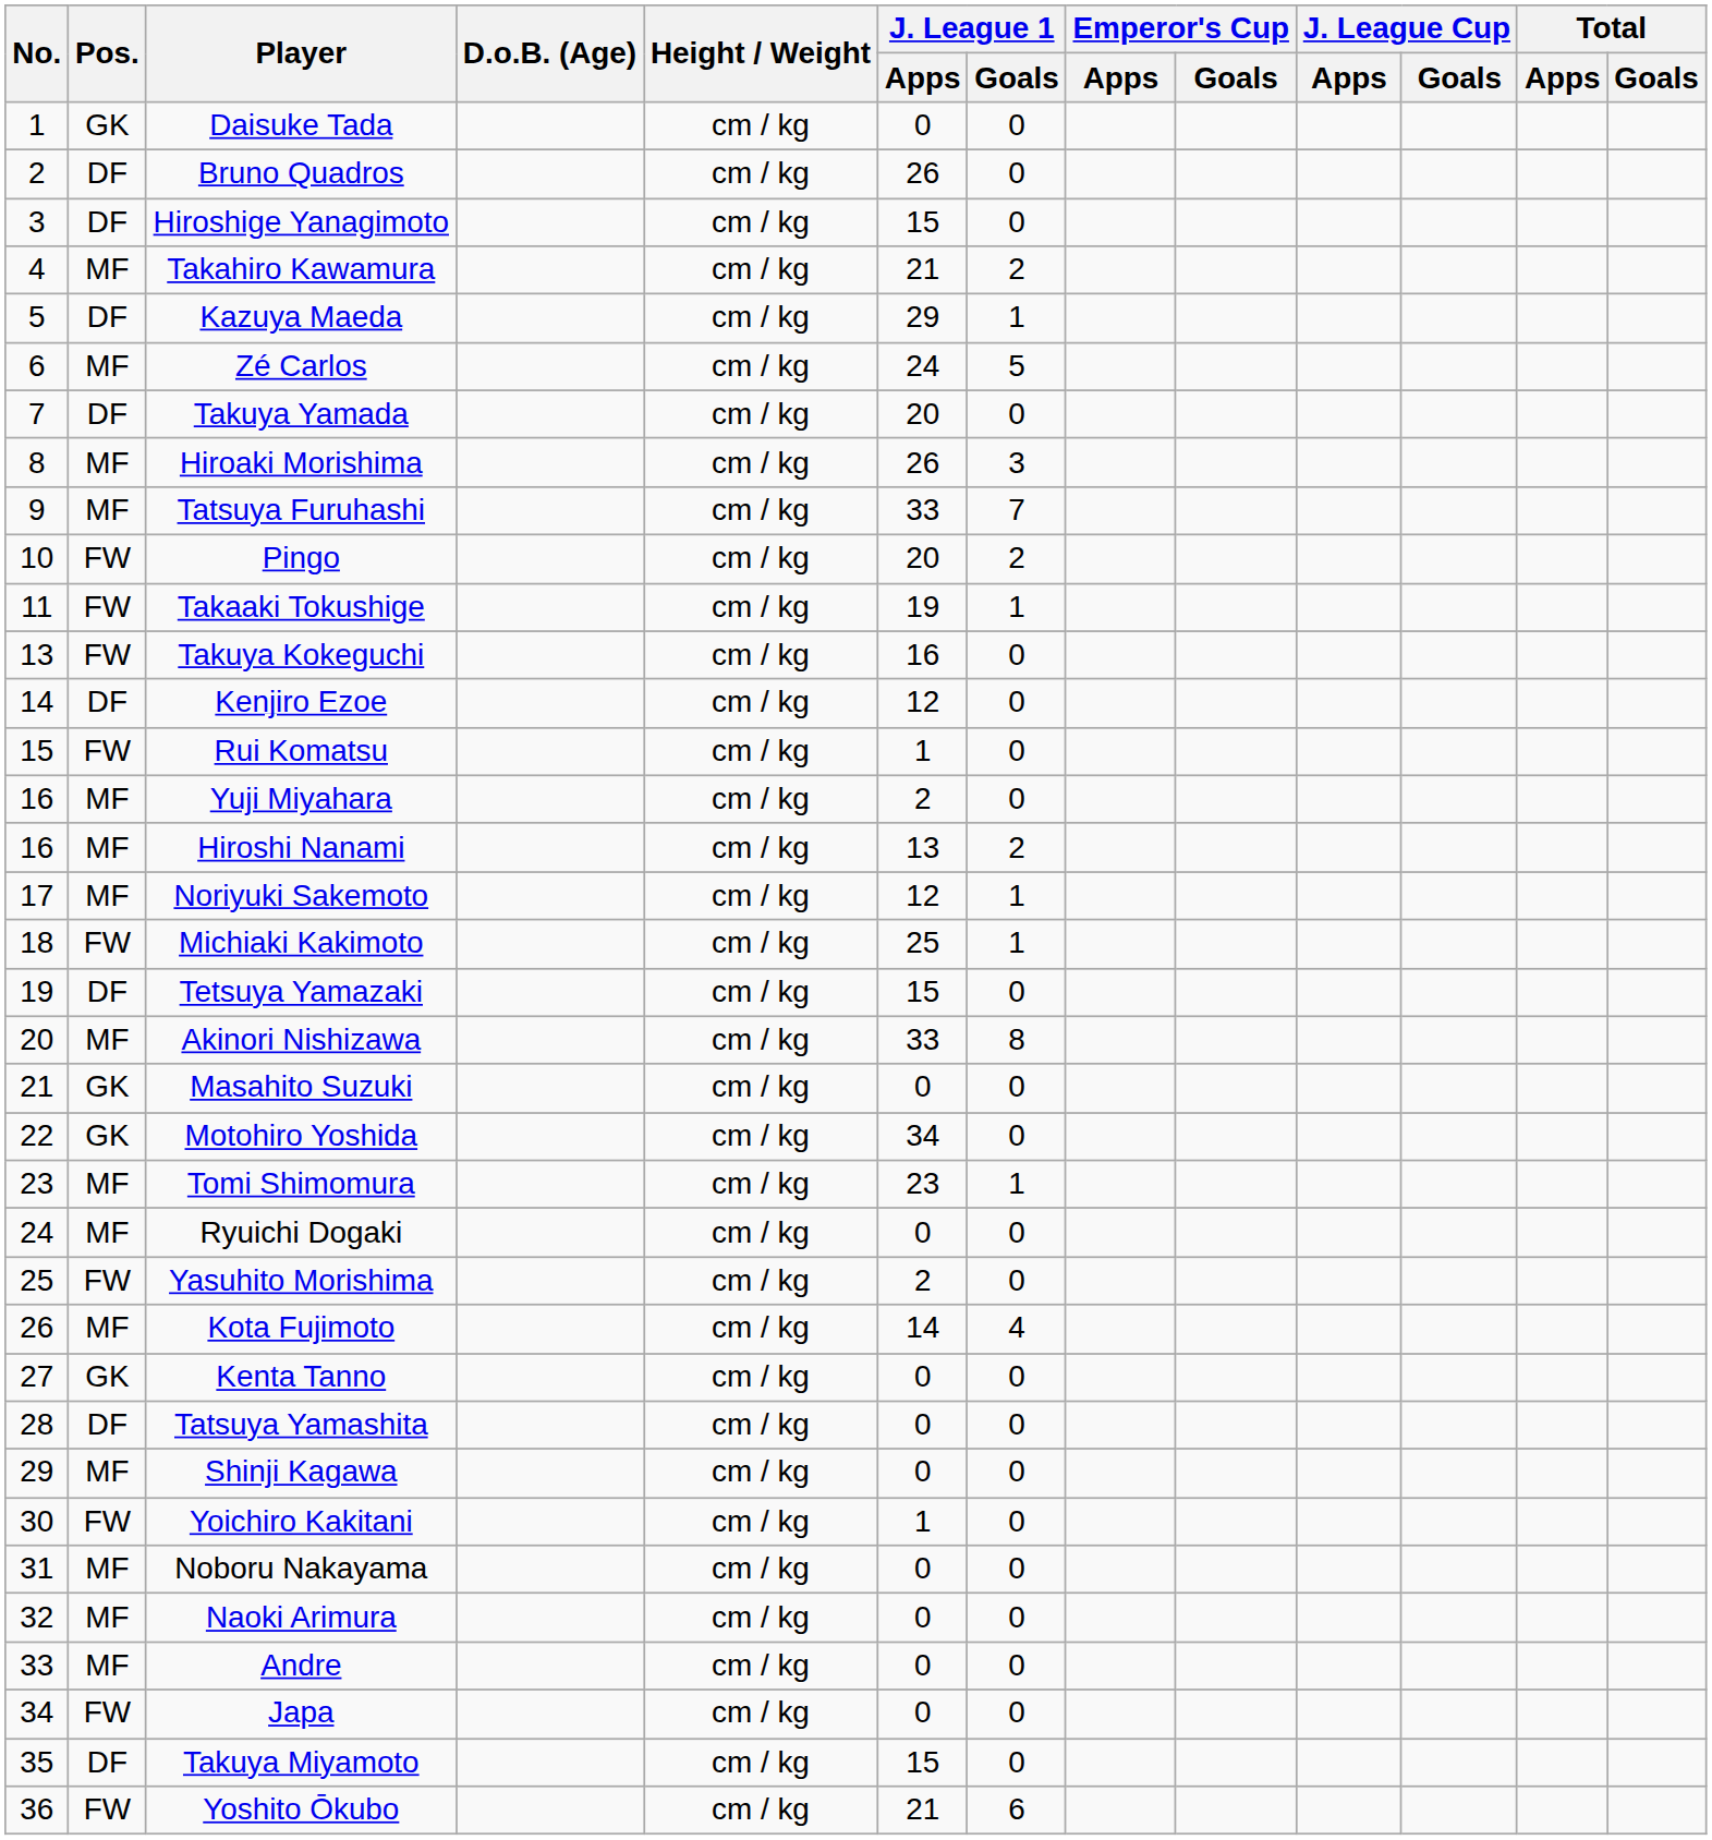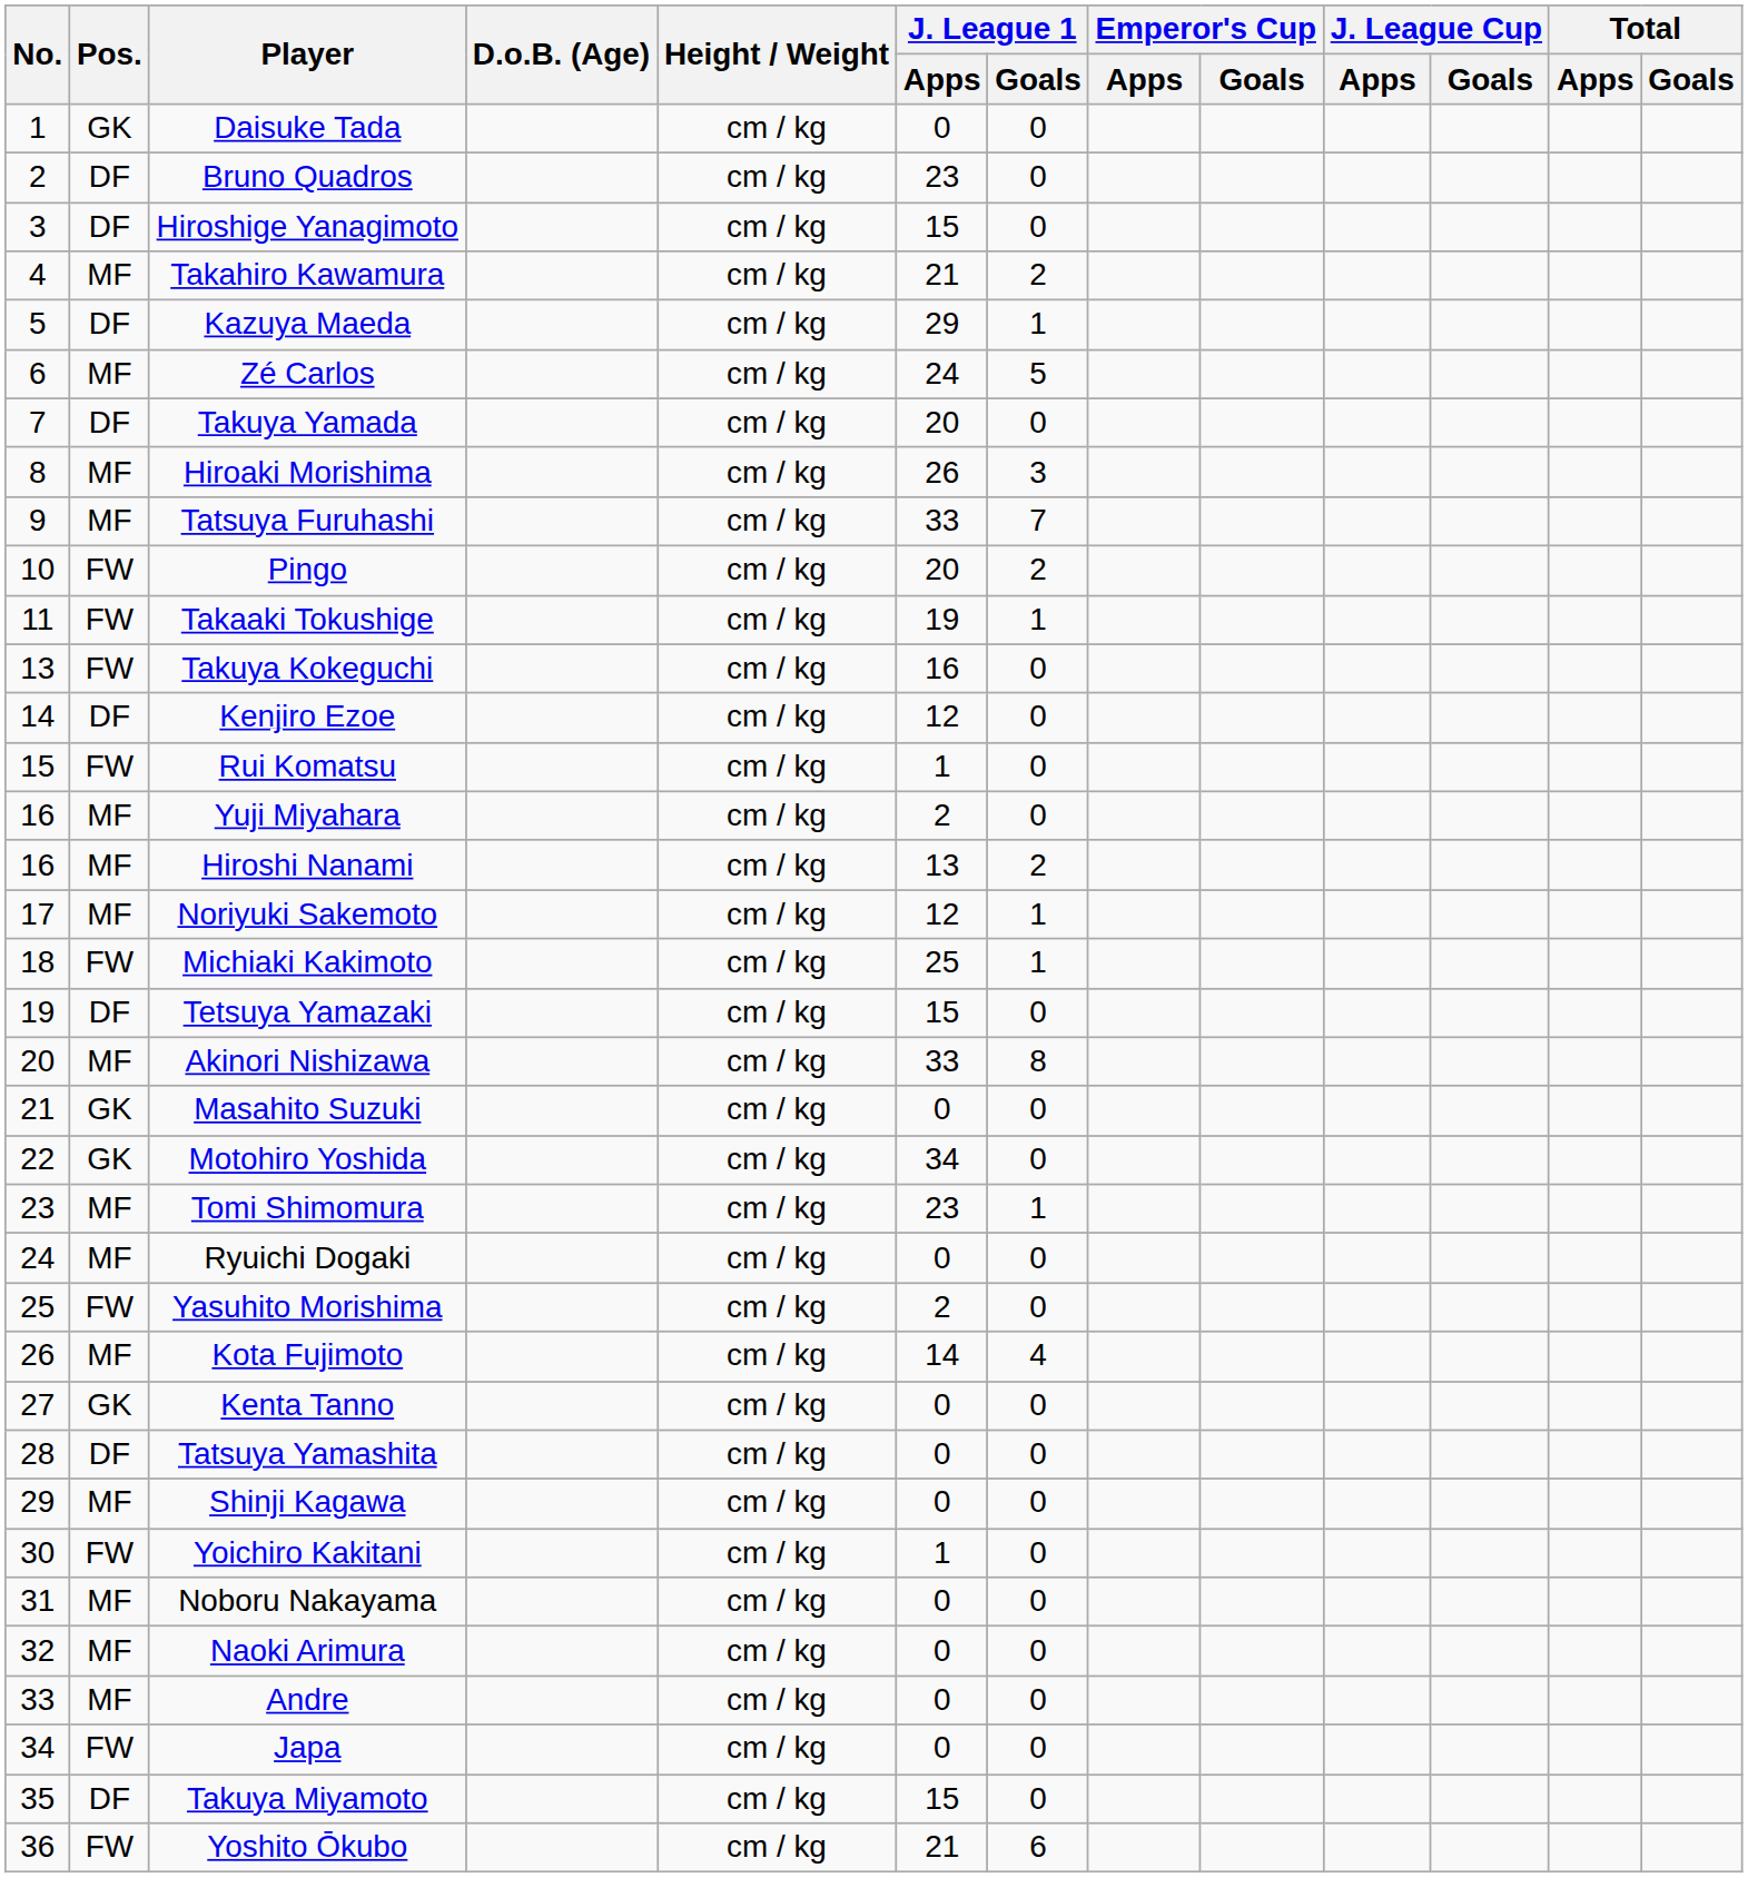Bruno Quadros | J. League 1 / Apps: 26 -> 23
